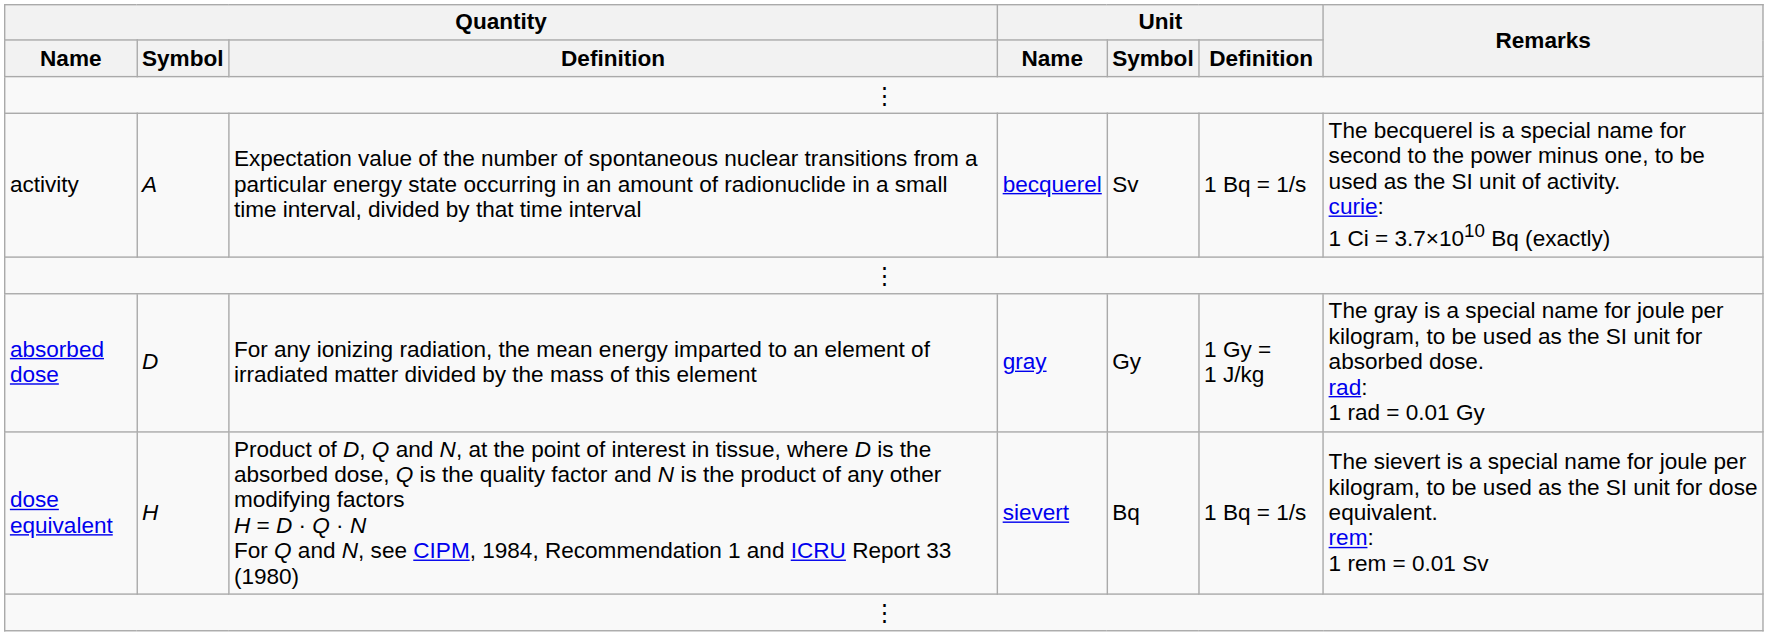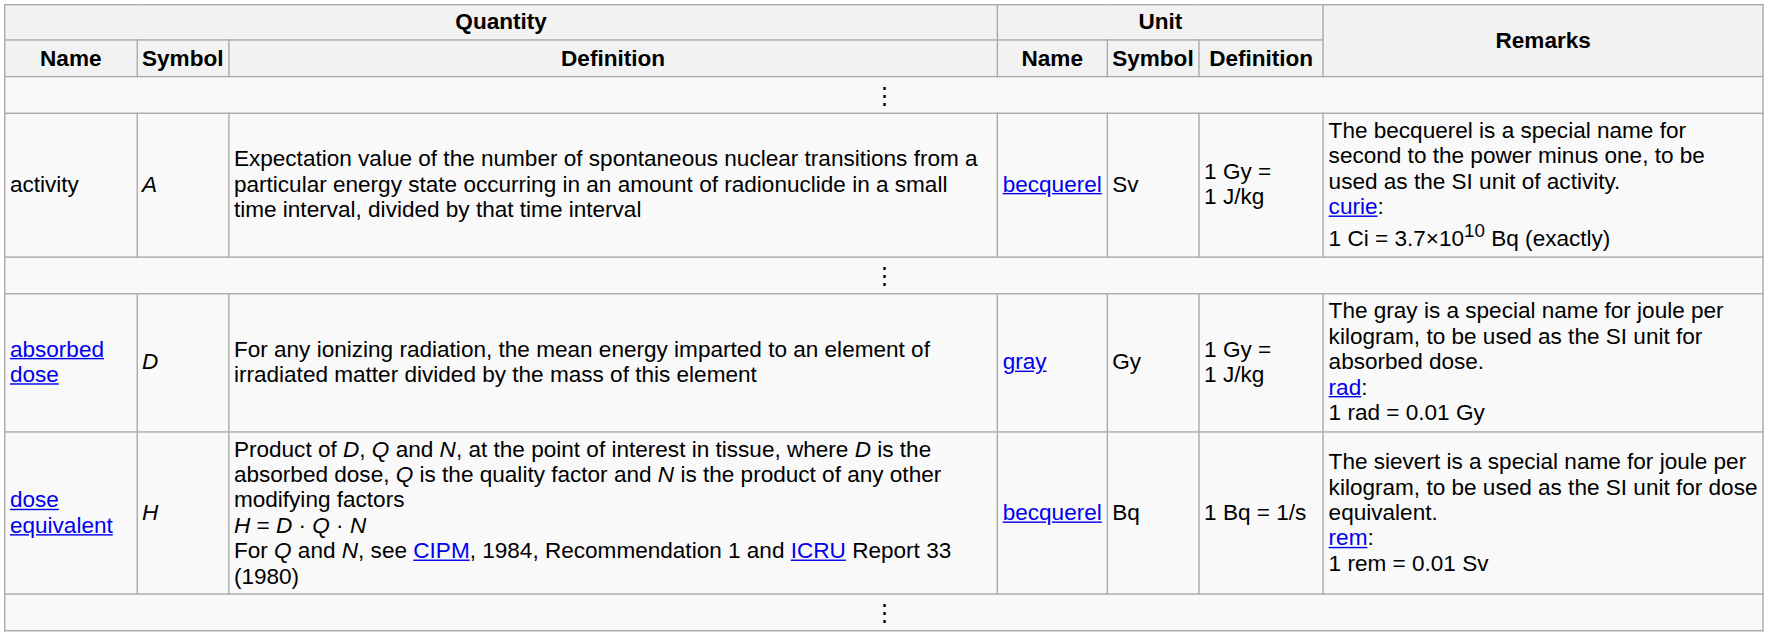activity | Unit / Definition: 1 Bq = 1/s -> 1 Gy = 1 J/kg
dose equivalent | Unit / Name: sievert -> becquerel
